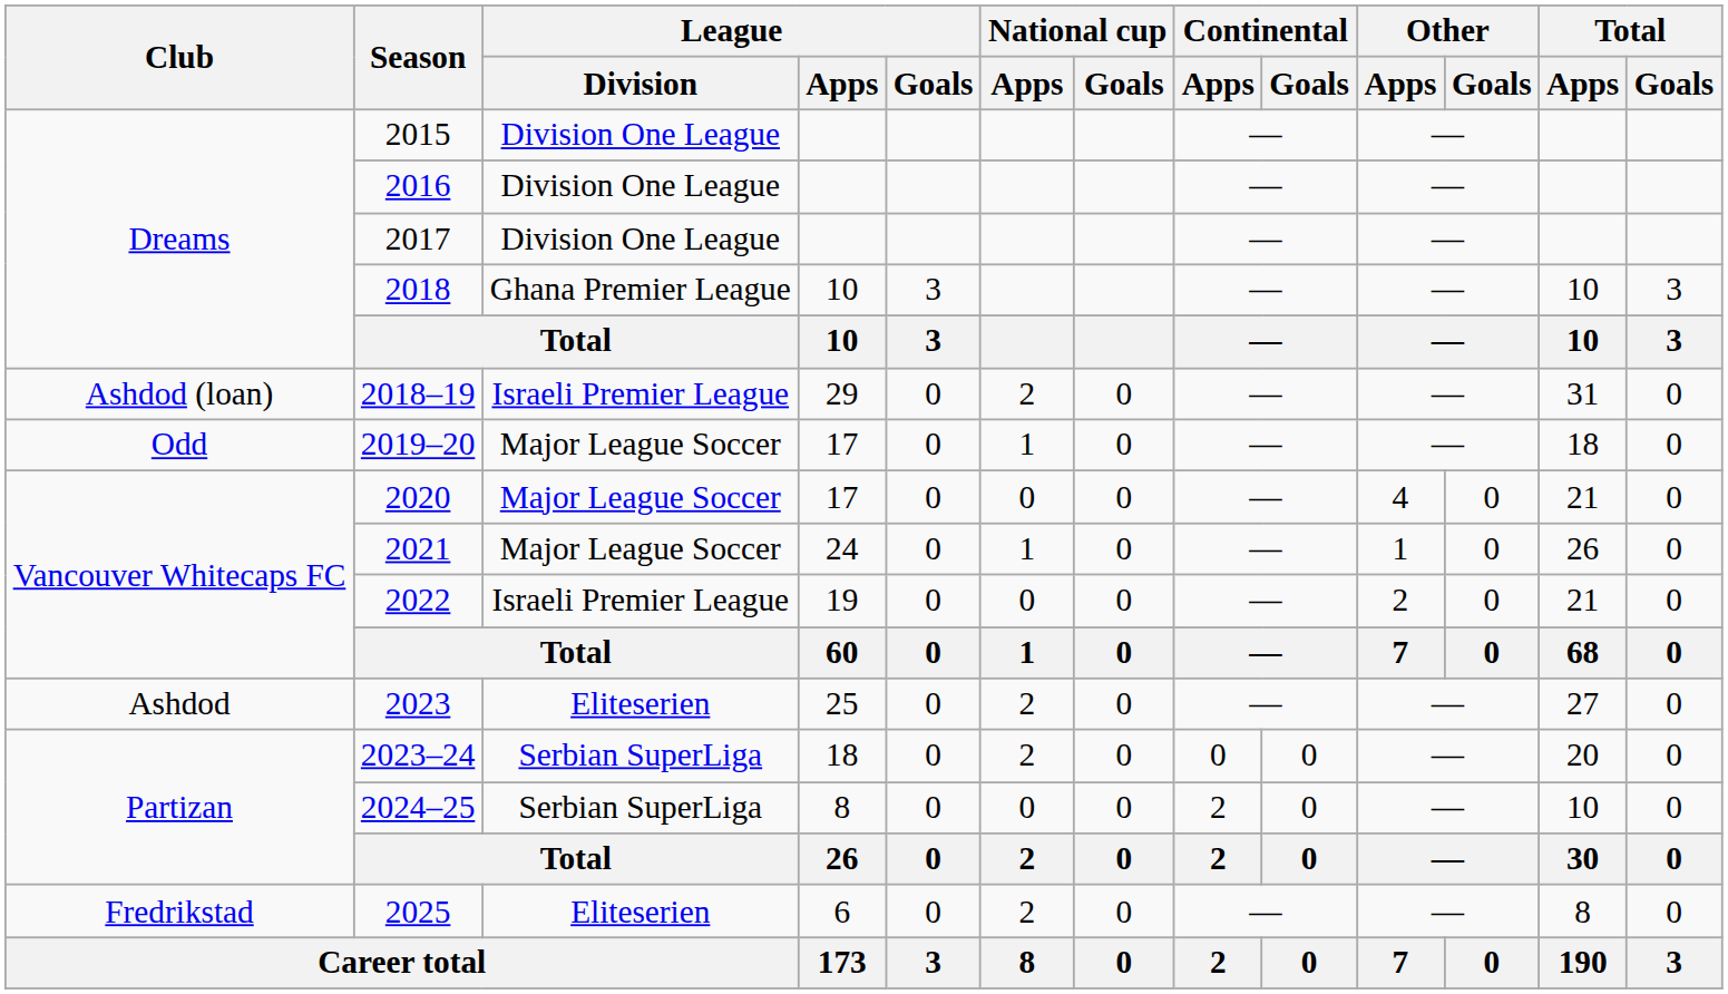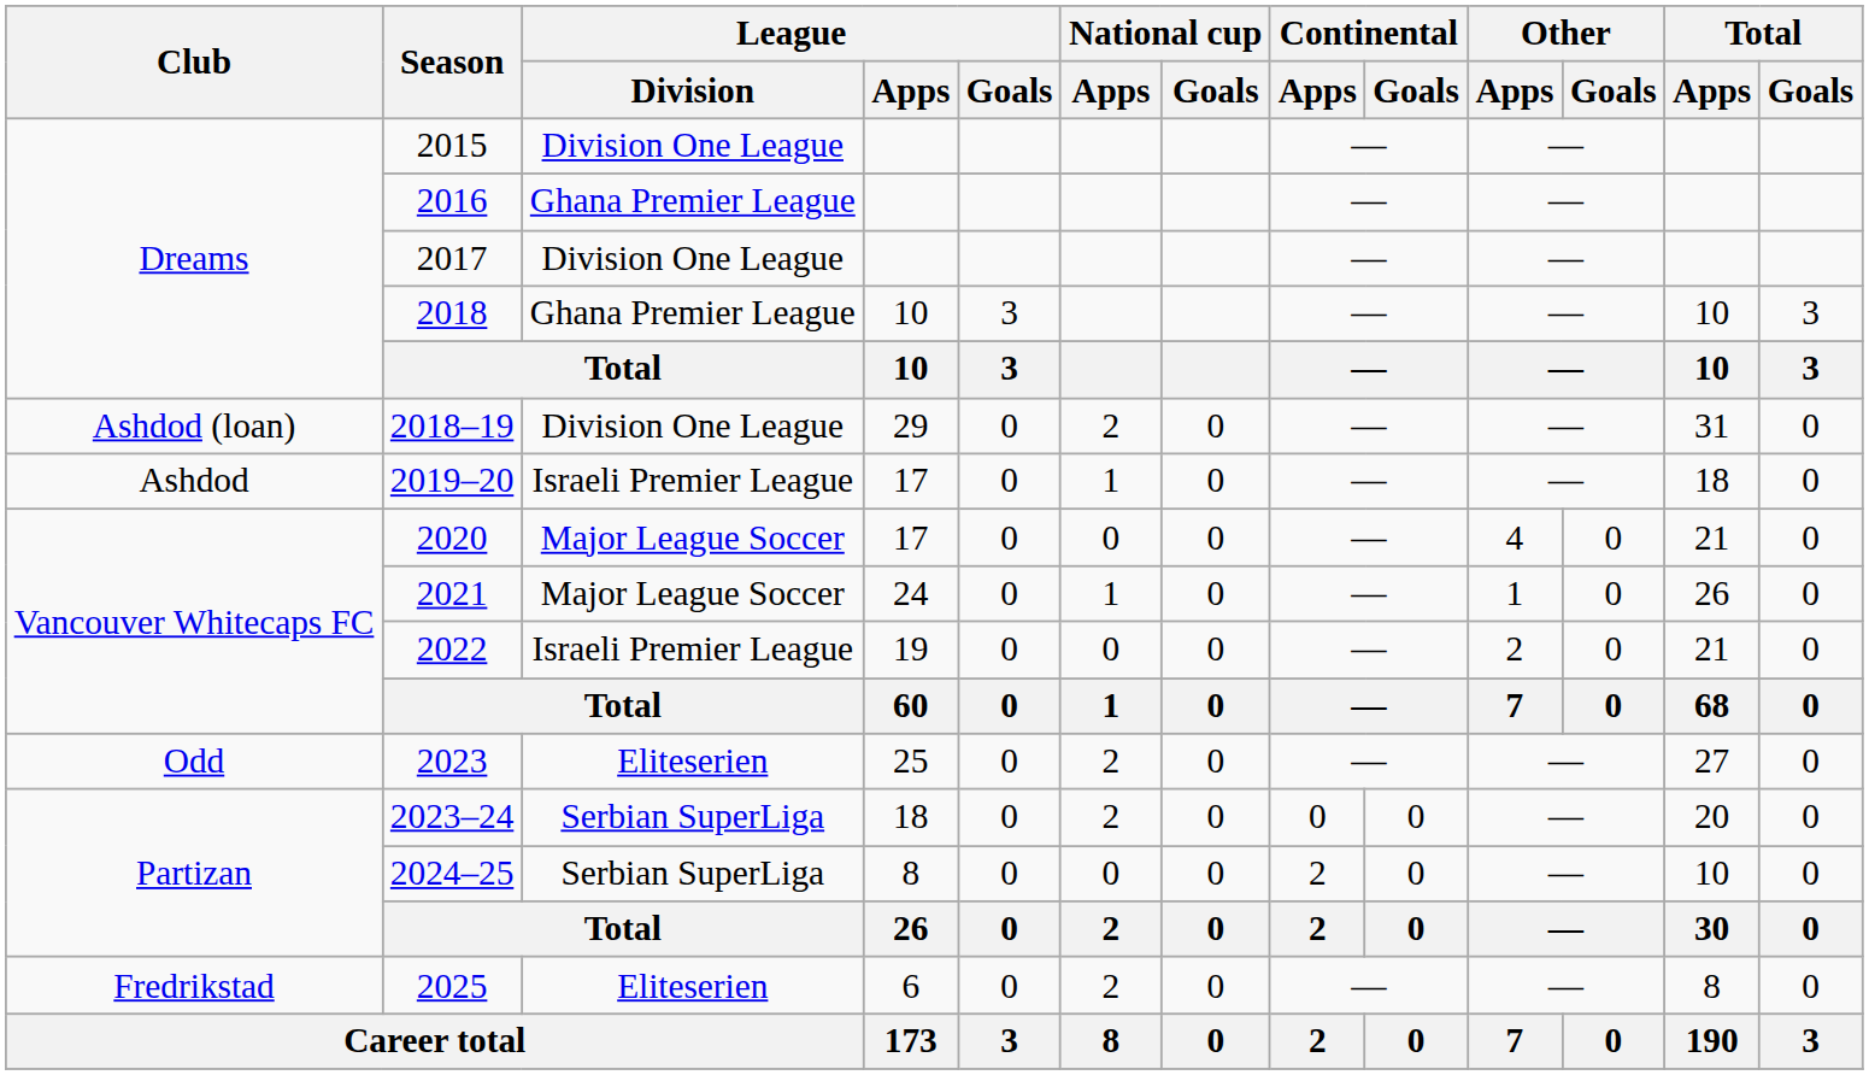2016 | League / Division: Division One League -> Ghana Premier League
2018–19 | League / Division: Israeli Premier League -> Division One League
2019–20 | Club: Odd -> Ashdod
2019–20 | League / Division: Major League Soccer -> Israeli Premier League
2023 | Club: Ashdod -> Odd
